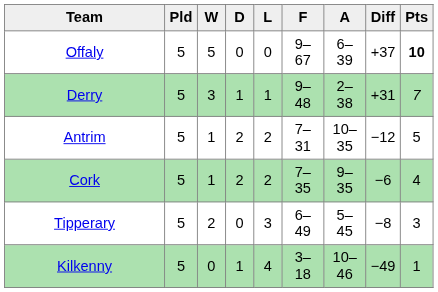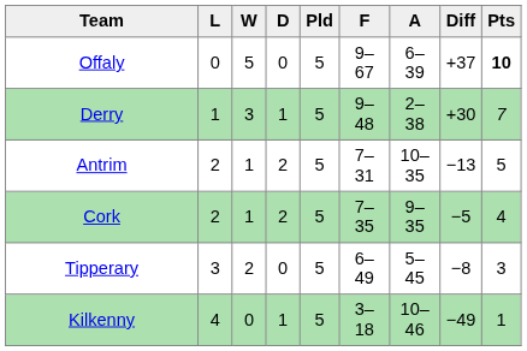columns swapped: Pld <-> L
Derry | Diff: +31 -> +30
Antrim | Diff: −12 -> −13
Cork | Diff: −6 -> −5
